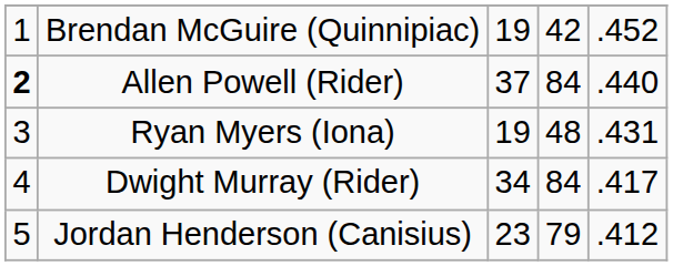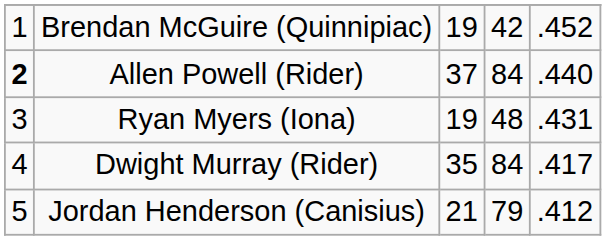Dwight Murray (Rider) | column 3: 34 -> 35
Jordan Henderson (Canisius) | column 3: 23 -> 21
